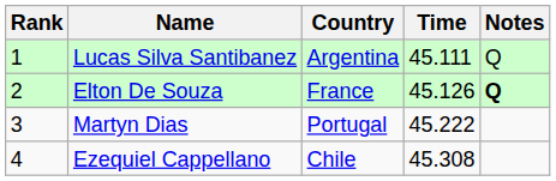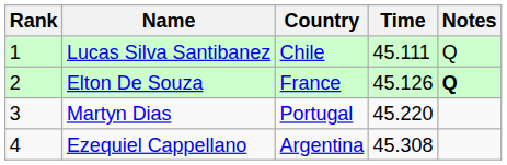Lucas Silva Santibanez | Country: Argentina -> Chile
Martyn Dias | Time: 45.222 -> 45.220
Ezequiel Cappellano | Country: Chile -> Argentina
